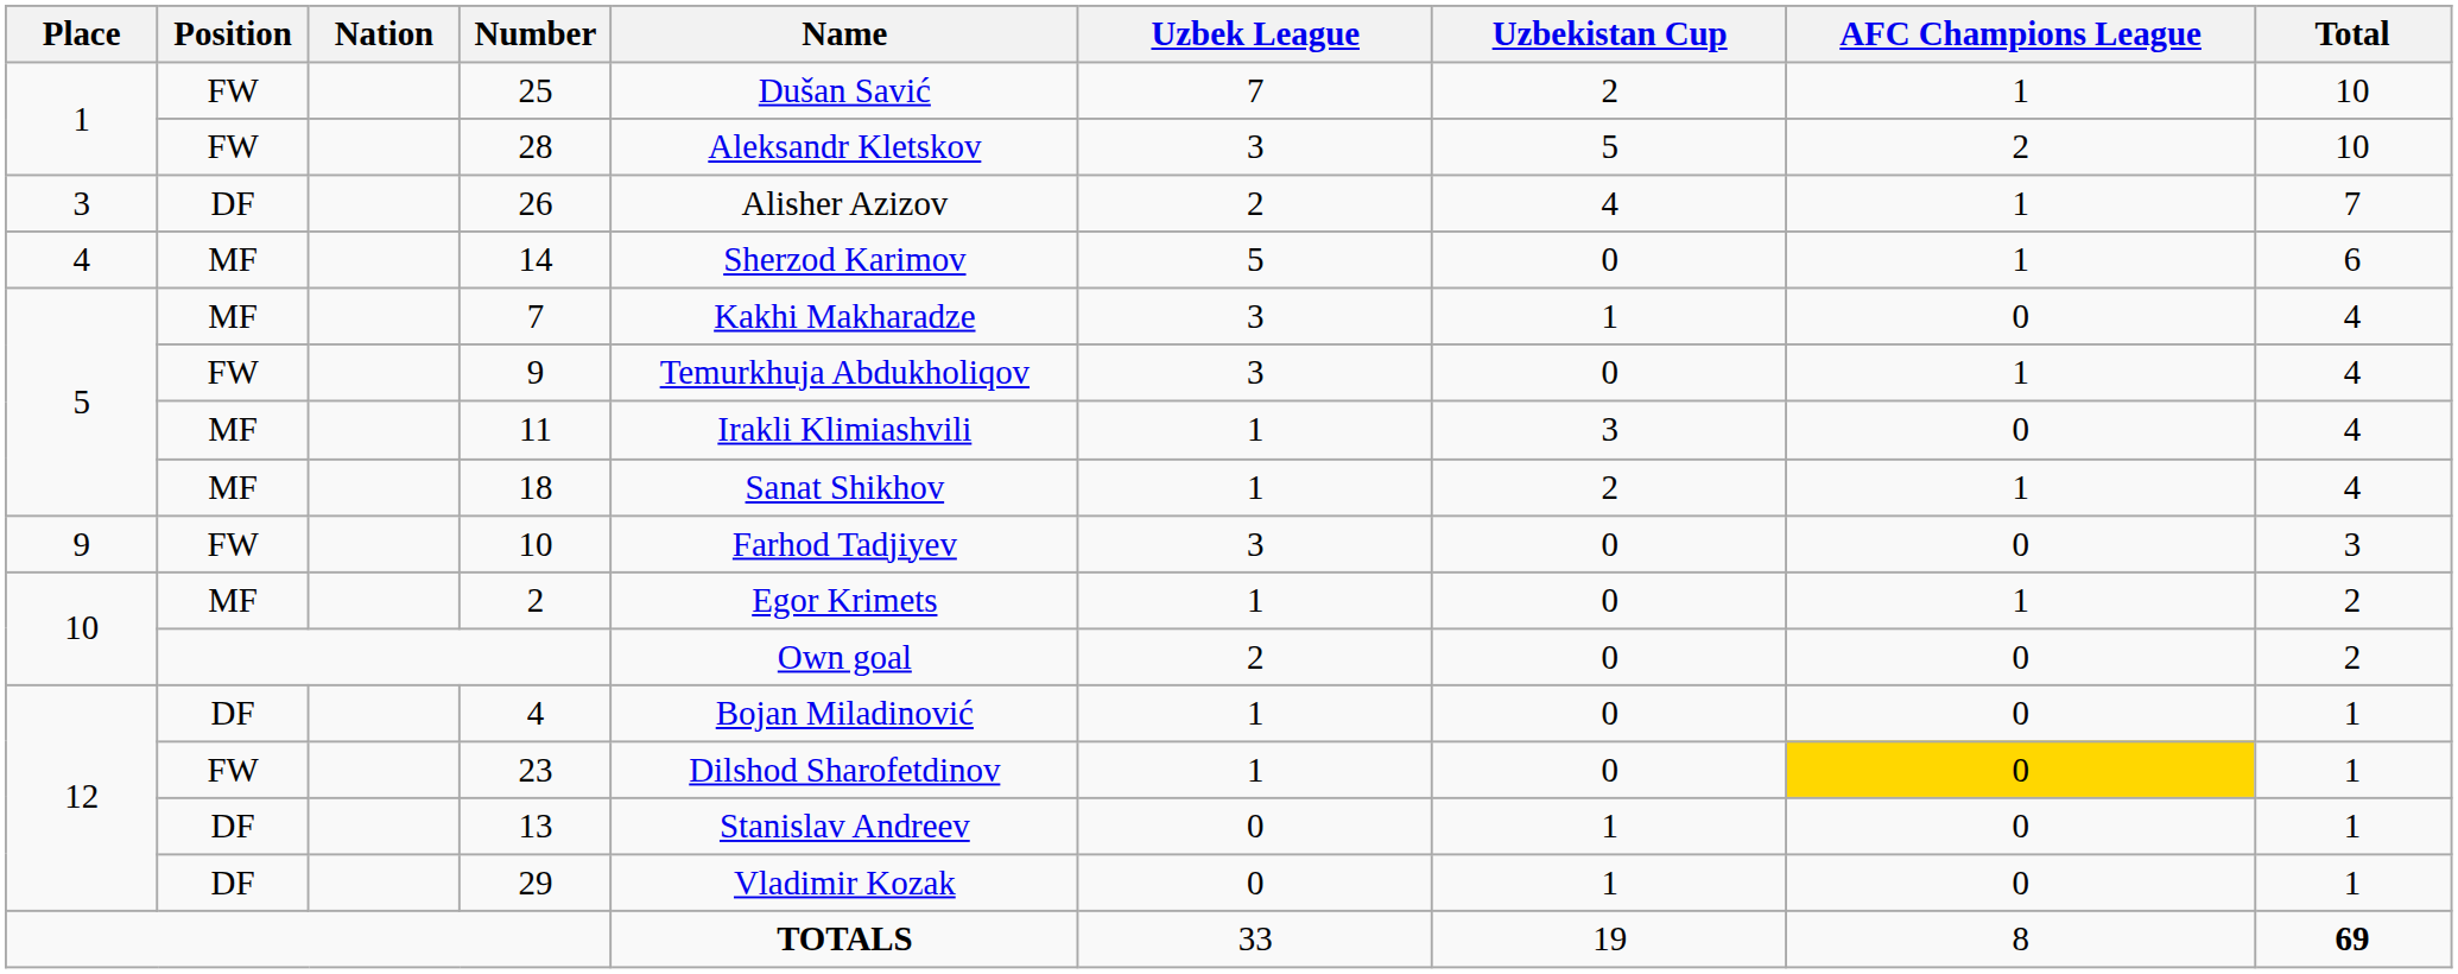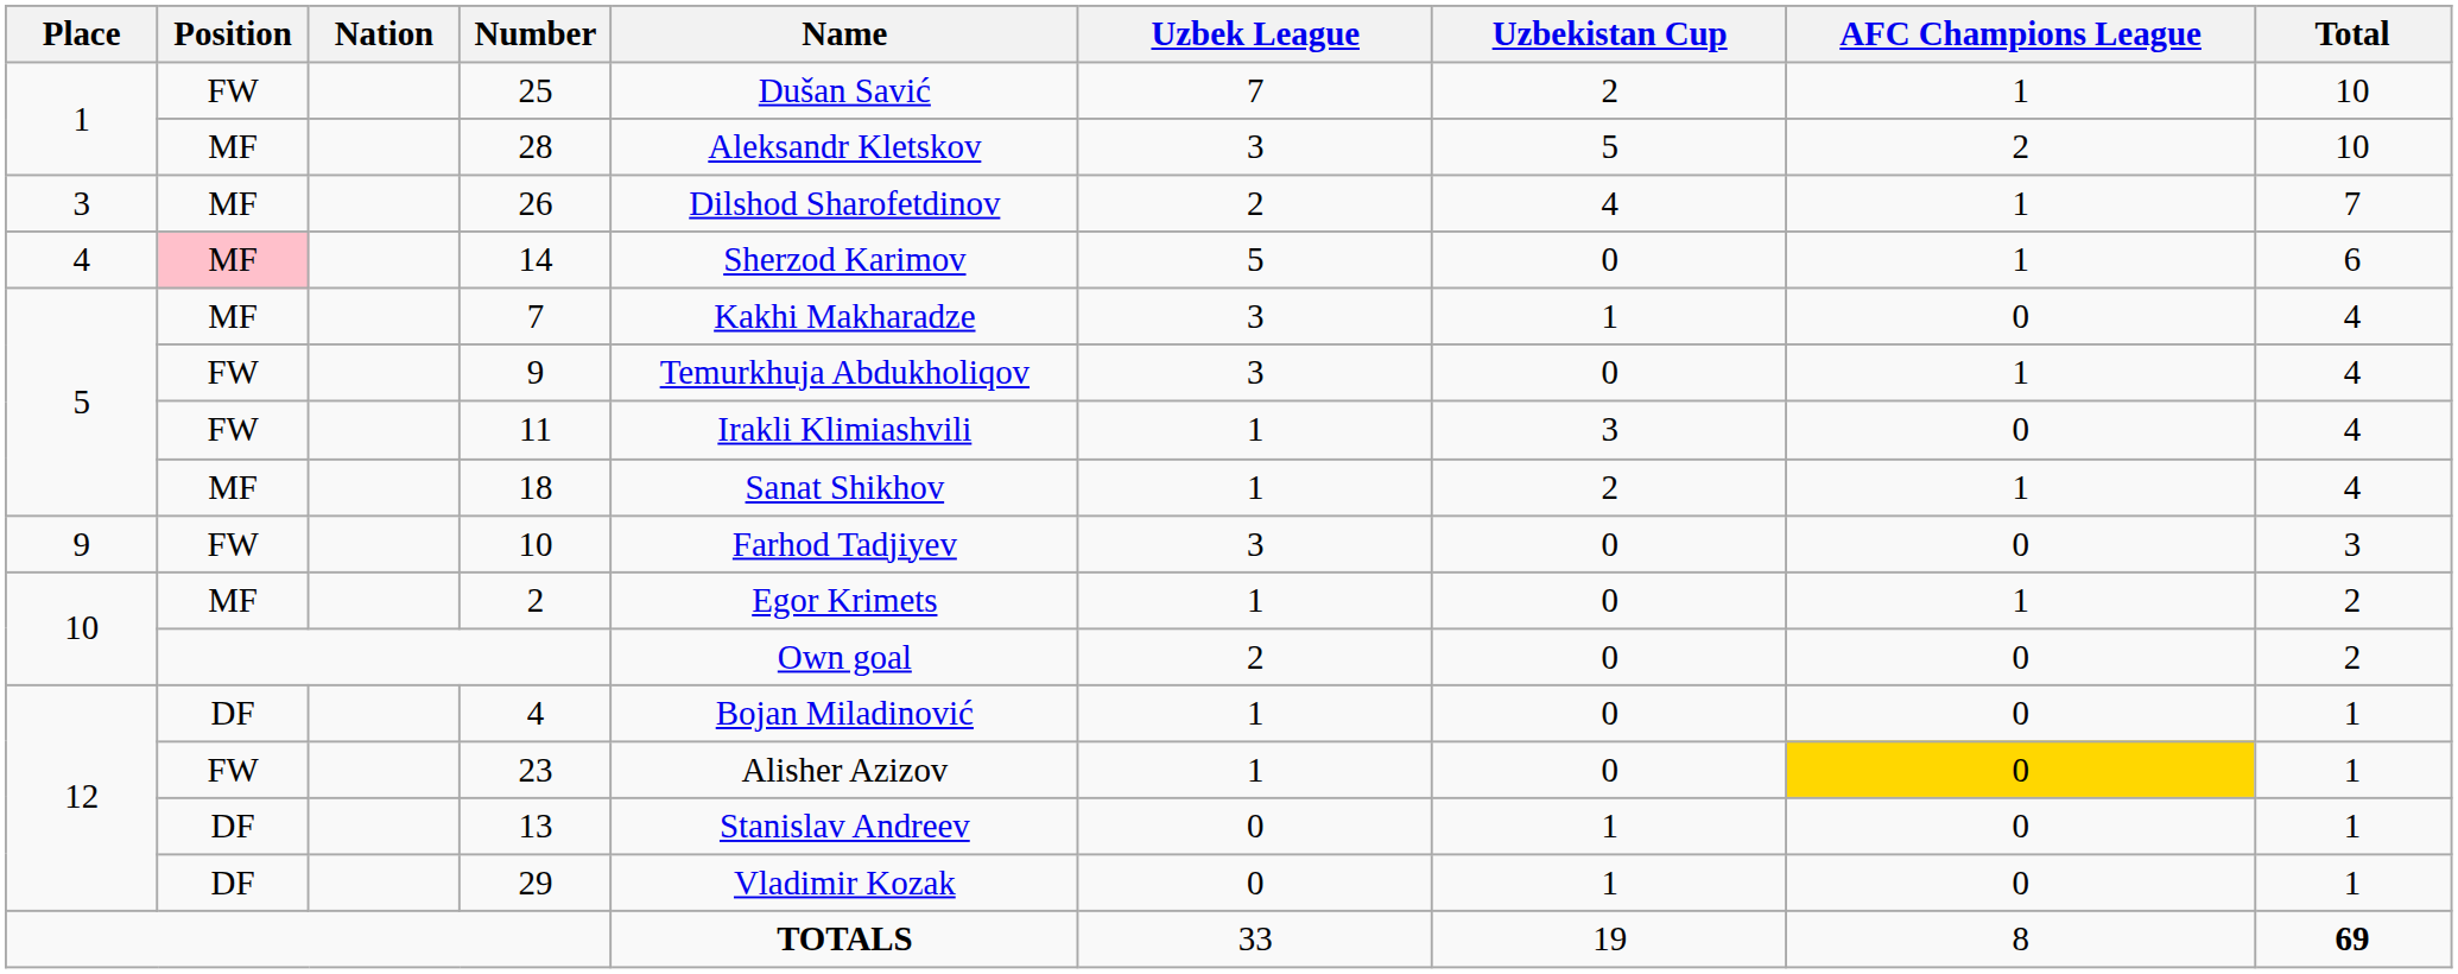28 | Position: FW -> MF
26 | Position: DF -> MF
26 | Name: Alisher Azizov -> Dilshod Sharofetdinov
14 | Position: no background -> pink background
11 | Position: MF -> FW
23 | Name: Dilshod Sharofetdinov -> Alisher Azizov
